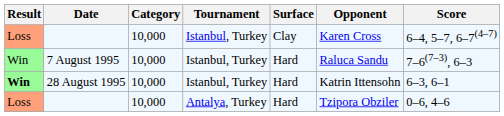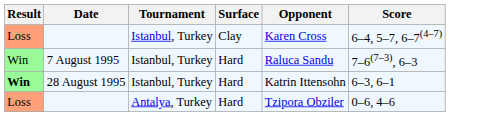- column: Category | 10,000 | 10,000 | 10,000 | 10,000
